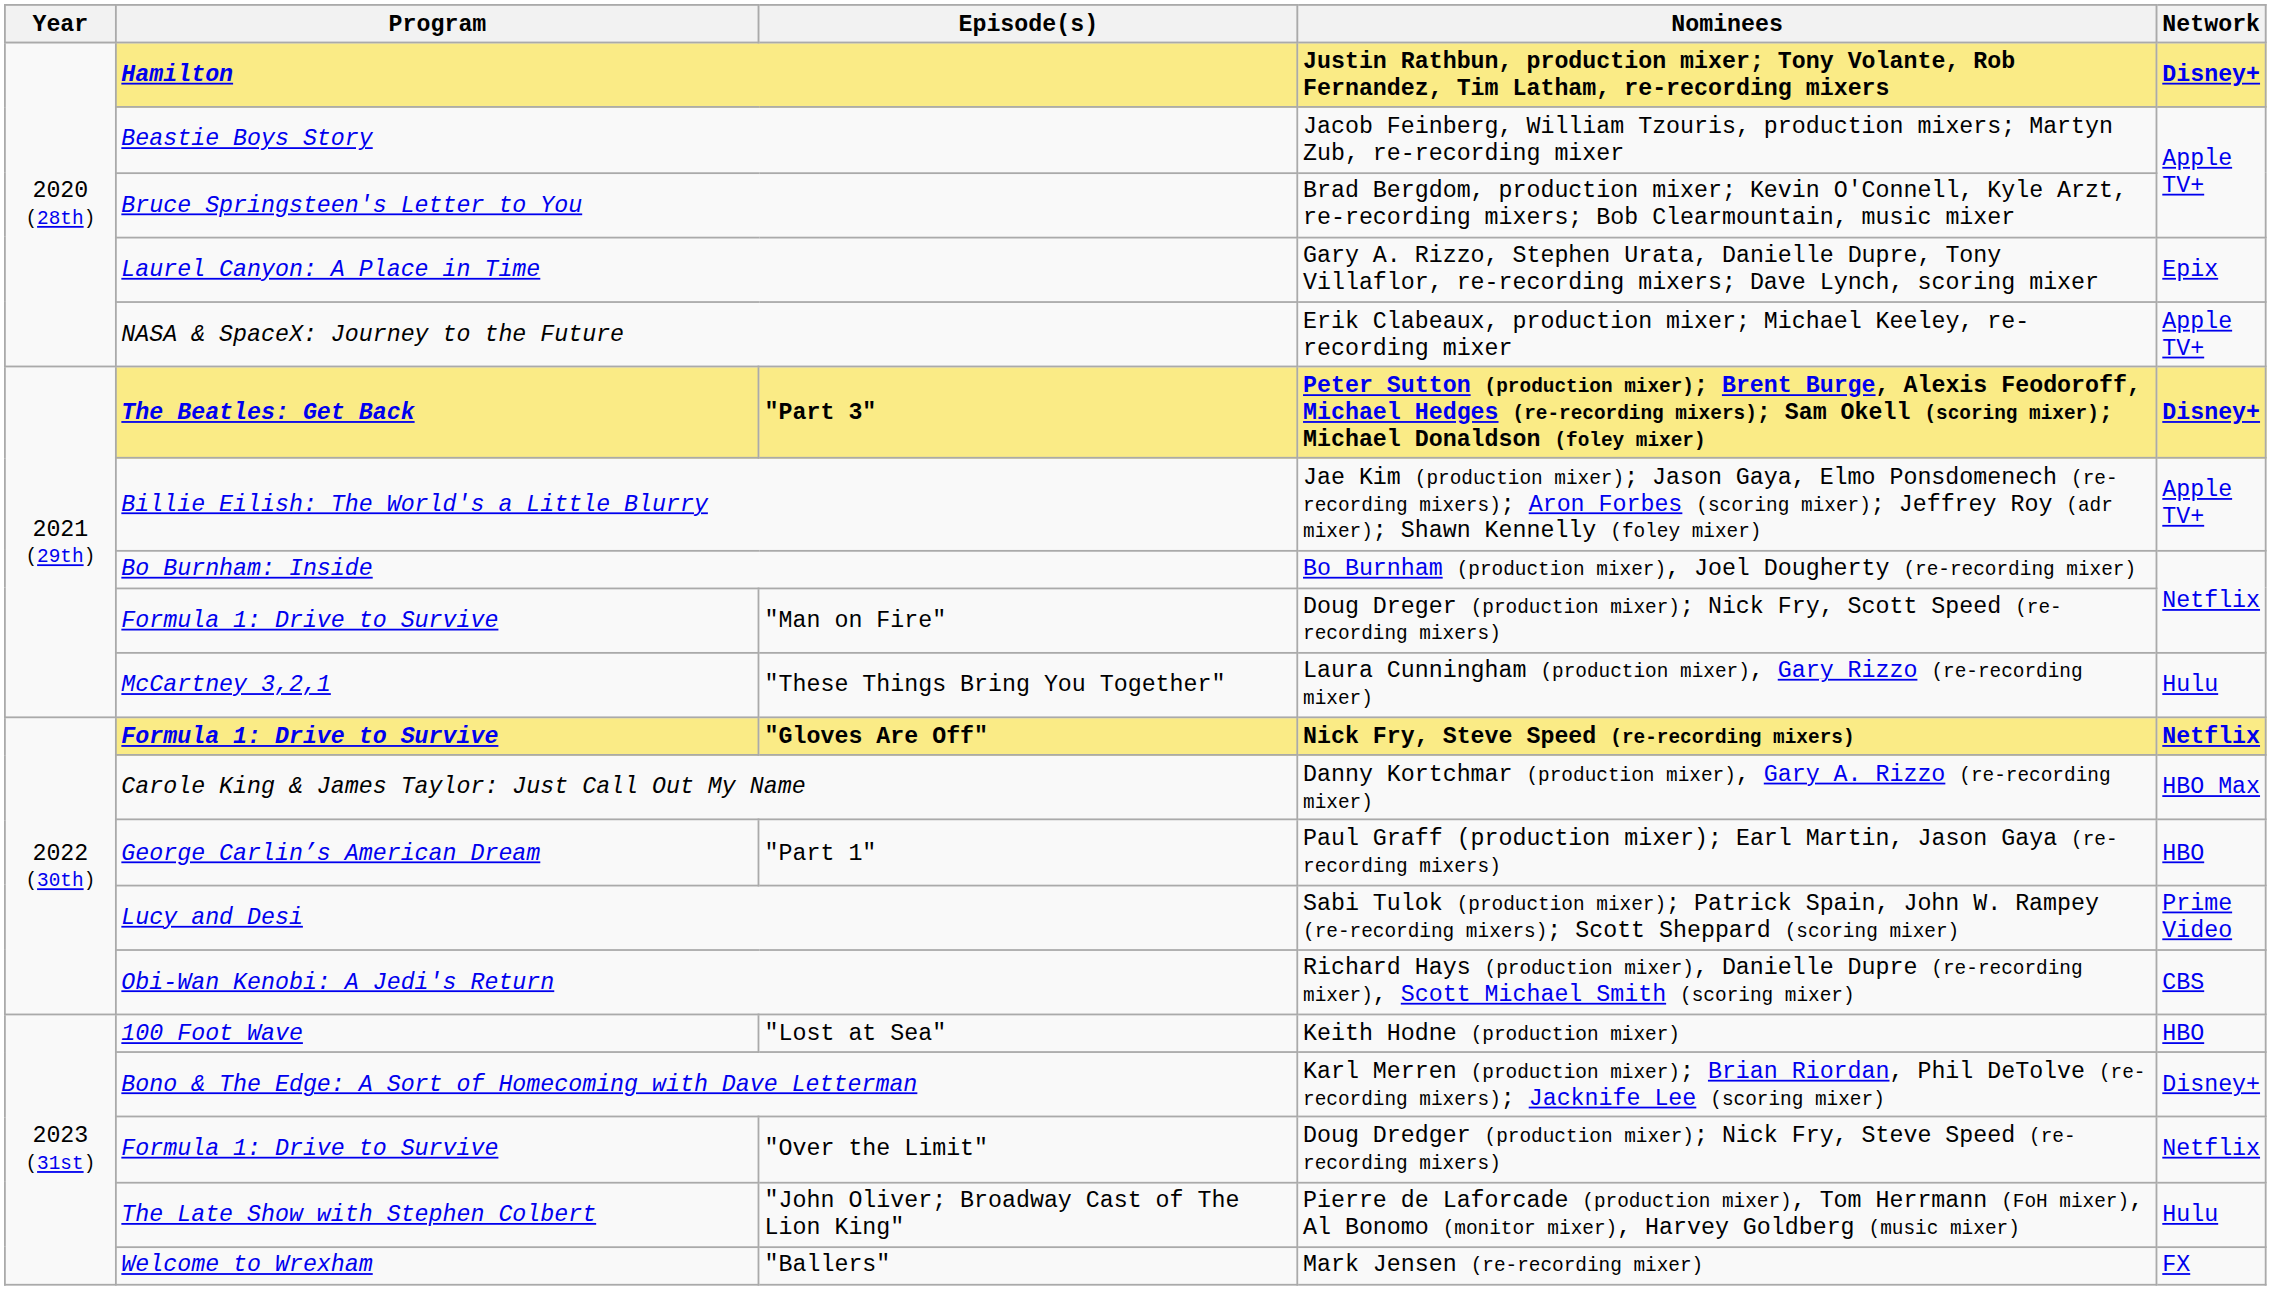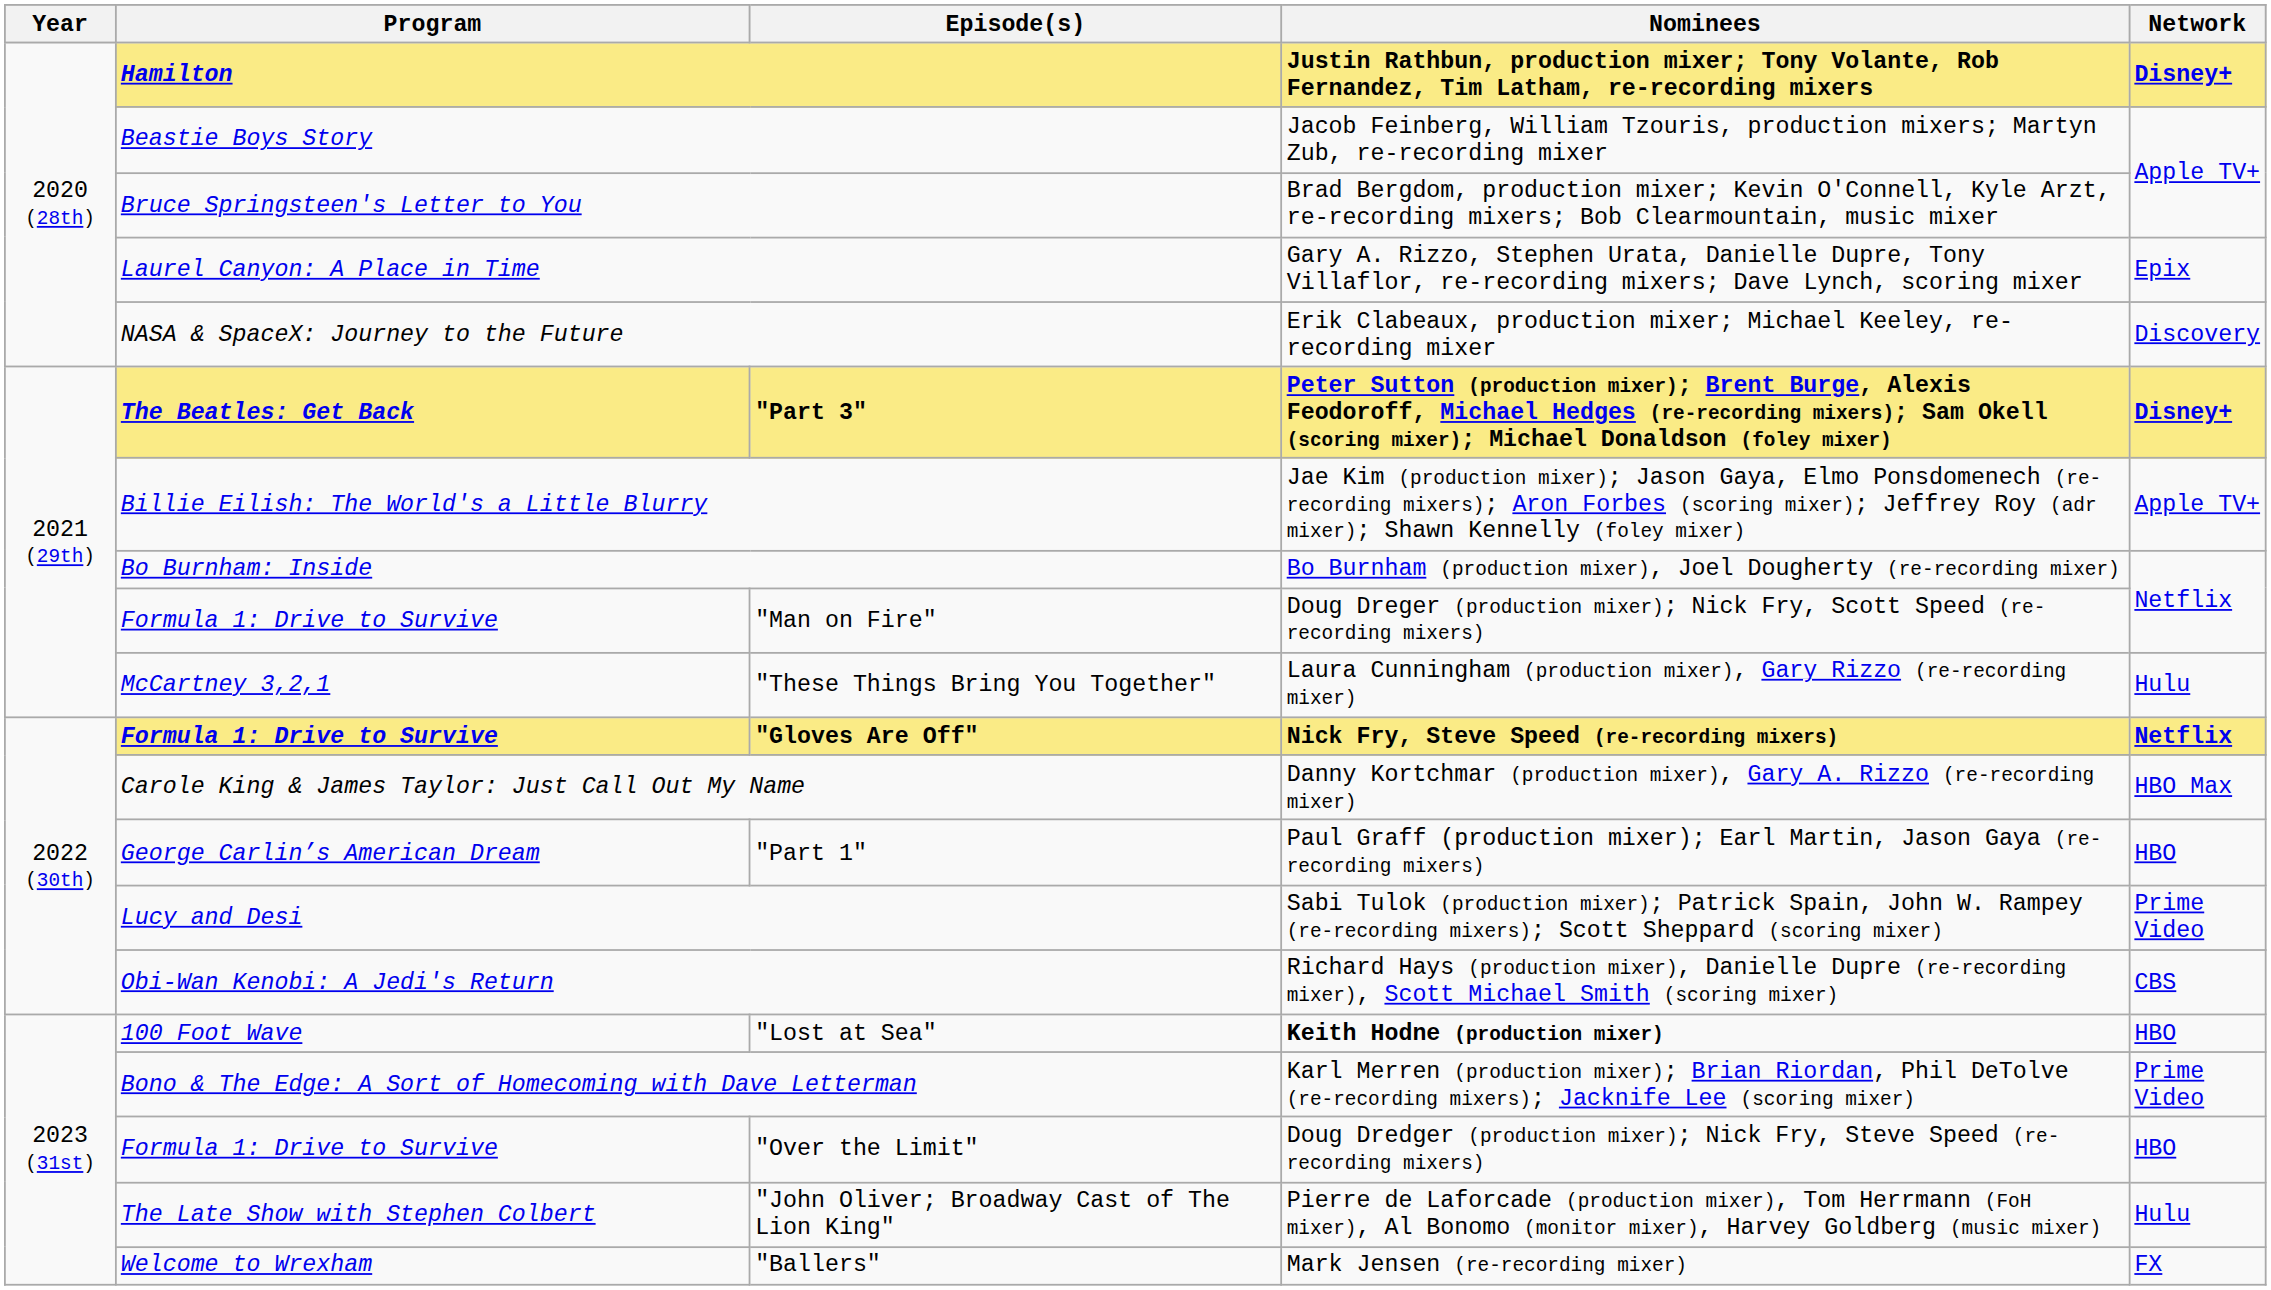NASA & SpaceX: Journey to the Future | Network: Apple TV+ -> Discovery
"Lost at Sea" | Nominees: normal -> bold
Bono & The Edge: A Sort of Homecoming with Dave Letterman | Network: Disney+ -> Prime Video
"Over the Limit" | Network: Netflix -> HBO
